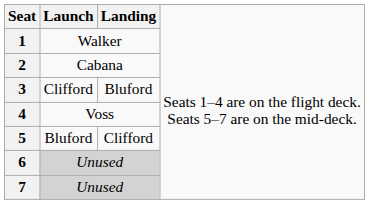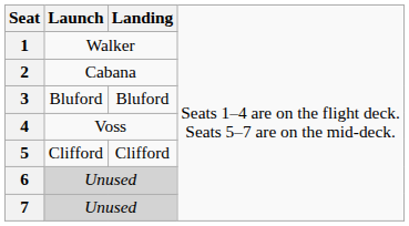3 | column 2: Clifford -> Bluford
5 | column 2: Bluford -> Clifford
